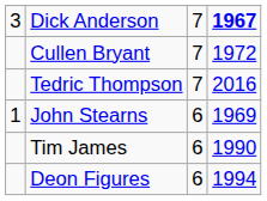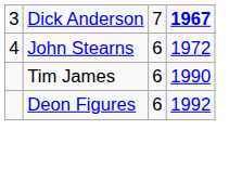- row: Cullen Bryant | 7 | 1972
- row: Tedric Thompson | 7 | 2016
John Stearns | column 1: 1 -> 4
John Stearns | column 4: 1969 -> 1972
Deon Figures | column 4: 1994 -> 1992
